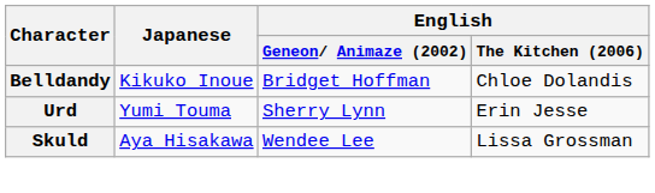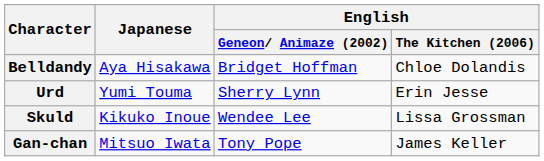Belldandy | Japanese: Kikuko Inoue -> Aya Hisakawa
Skuld | Japanese: Aya Hisakawa -> Kikuko Inoue
+ row: Gan-chan | Mitsuo Iwata | Tony Pope | James Keller
